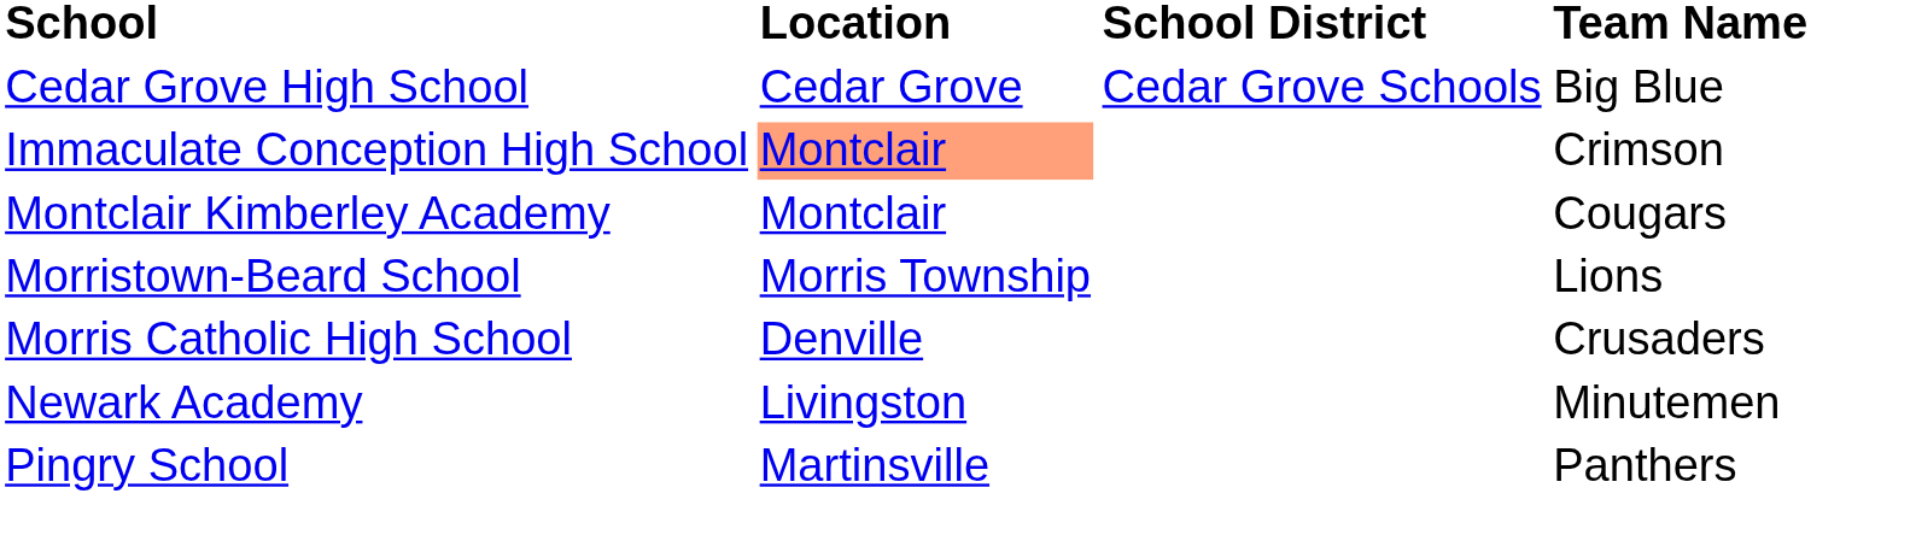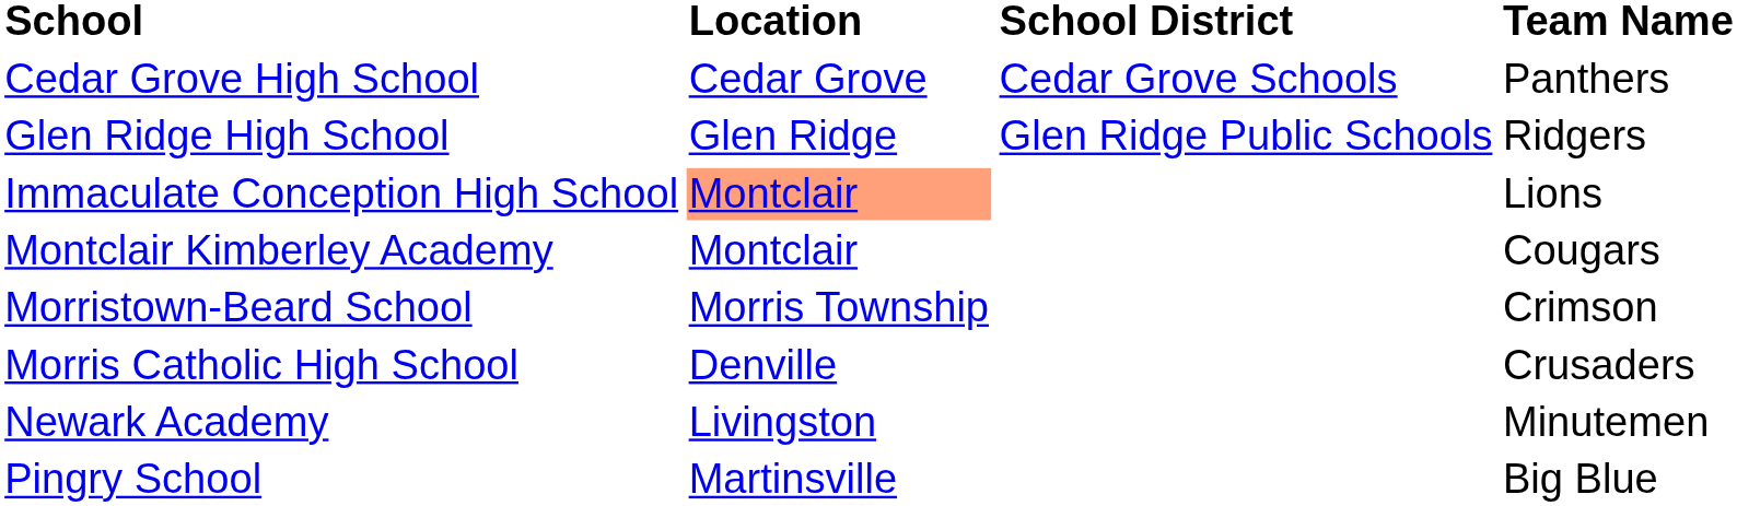Cedar Grove High School | Team Name: Big Blue -> Panthers
+ row: Glen Ridge High School | Glen Ridge | Glen Ridge Public Schools | Ridgers
Immaculate Conception High School | Team Name: Crimson -> Lions
Morristown-Beard School | Team Name: Lions -> Crimson
Pingry School | Team Name: Panthers -> Big Blue
